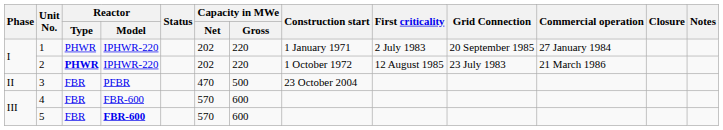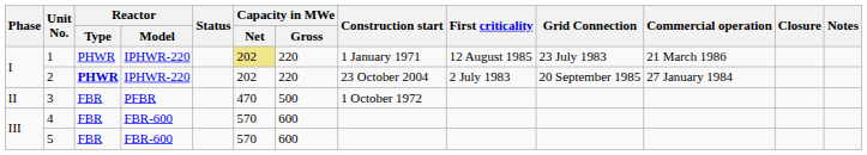1 | Capacity in MWe / Net: no background -> khaki background
1 | First criticality: 2 July 1983 -> 12 August 1985
1 | Grid Connection: 20 September 1985 -> 23 July 1983
1 | Commercial operation: 27 January 1984 -> 21 March 1986
2 | Construction start: 1 October 1972 -> 23 October 2004
2 | First criticality: 12 August 1985 -> 2 July 1983
2 | Grid Connection: 23 July 1983 -> 20 September 1985
2 | Commercial operation: 21 March 1986 -> 27 January 1984
3 | Construction start: 23 October 2004 -> 1 October 1972
5 | Reactor / Model: bold -> normal
